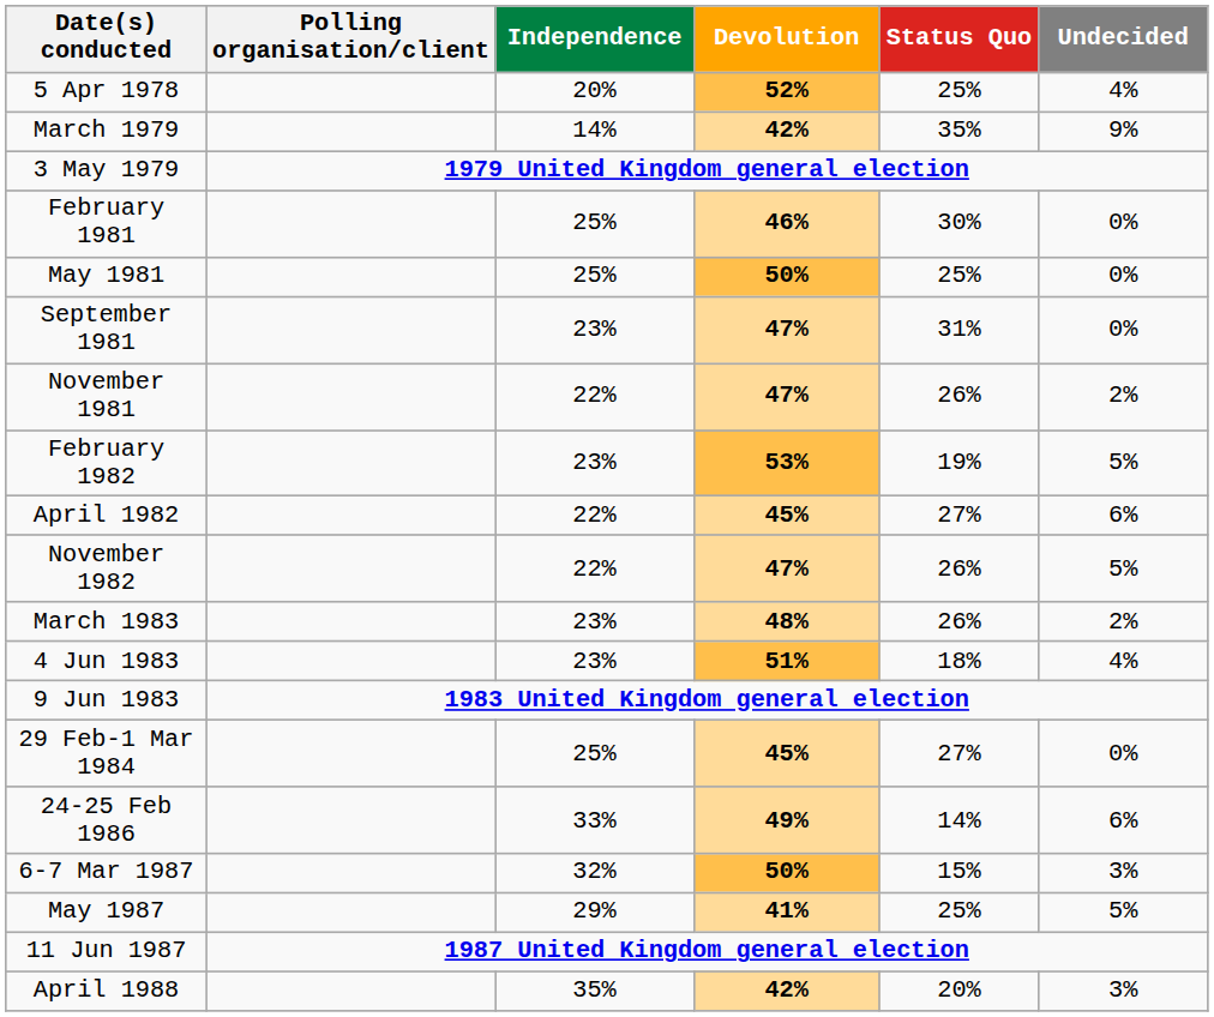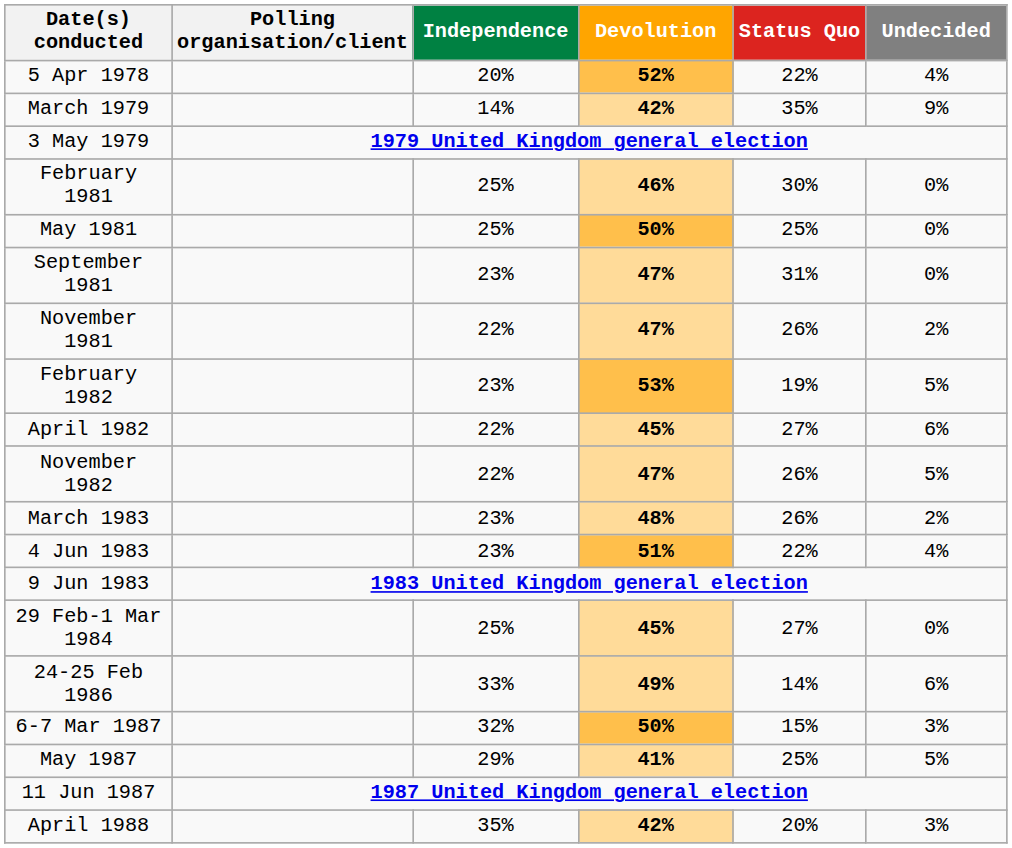5 Apr 1978 | Status Quo: 25% -> 22%
4 Jun 1983 | Status Quo: 18% -> 22%
